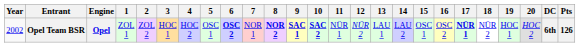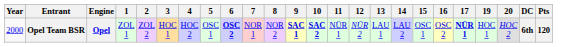- column: 18 | NÜR 2
Opel Team BSR | Year: 2002 -> 2000
Opel Team BSR | 8: bold -> normal
Opel Team BSR | Pts: 126 -> 120
